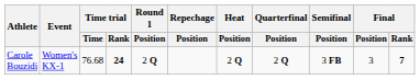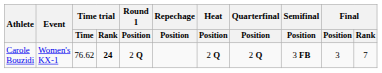Carole Bouzidi | Time trial / Time: 76.68 -> 76.62
Carole Bouzidi | Final / Rank: bold -> normal
